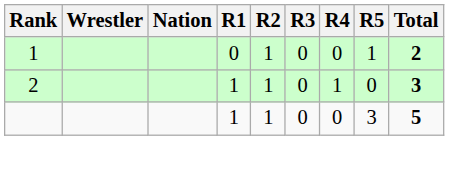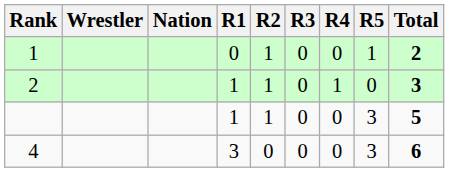+ row: 4 | 3 | 0 | 0 | 0 | 3 | 6
